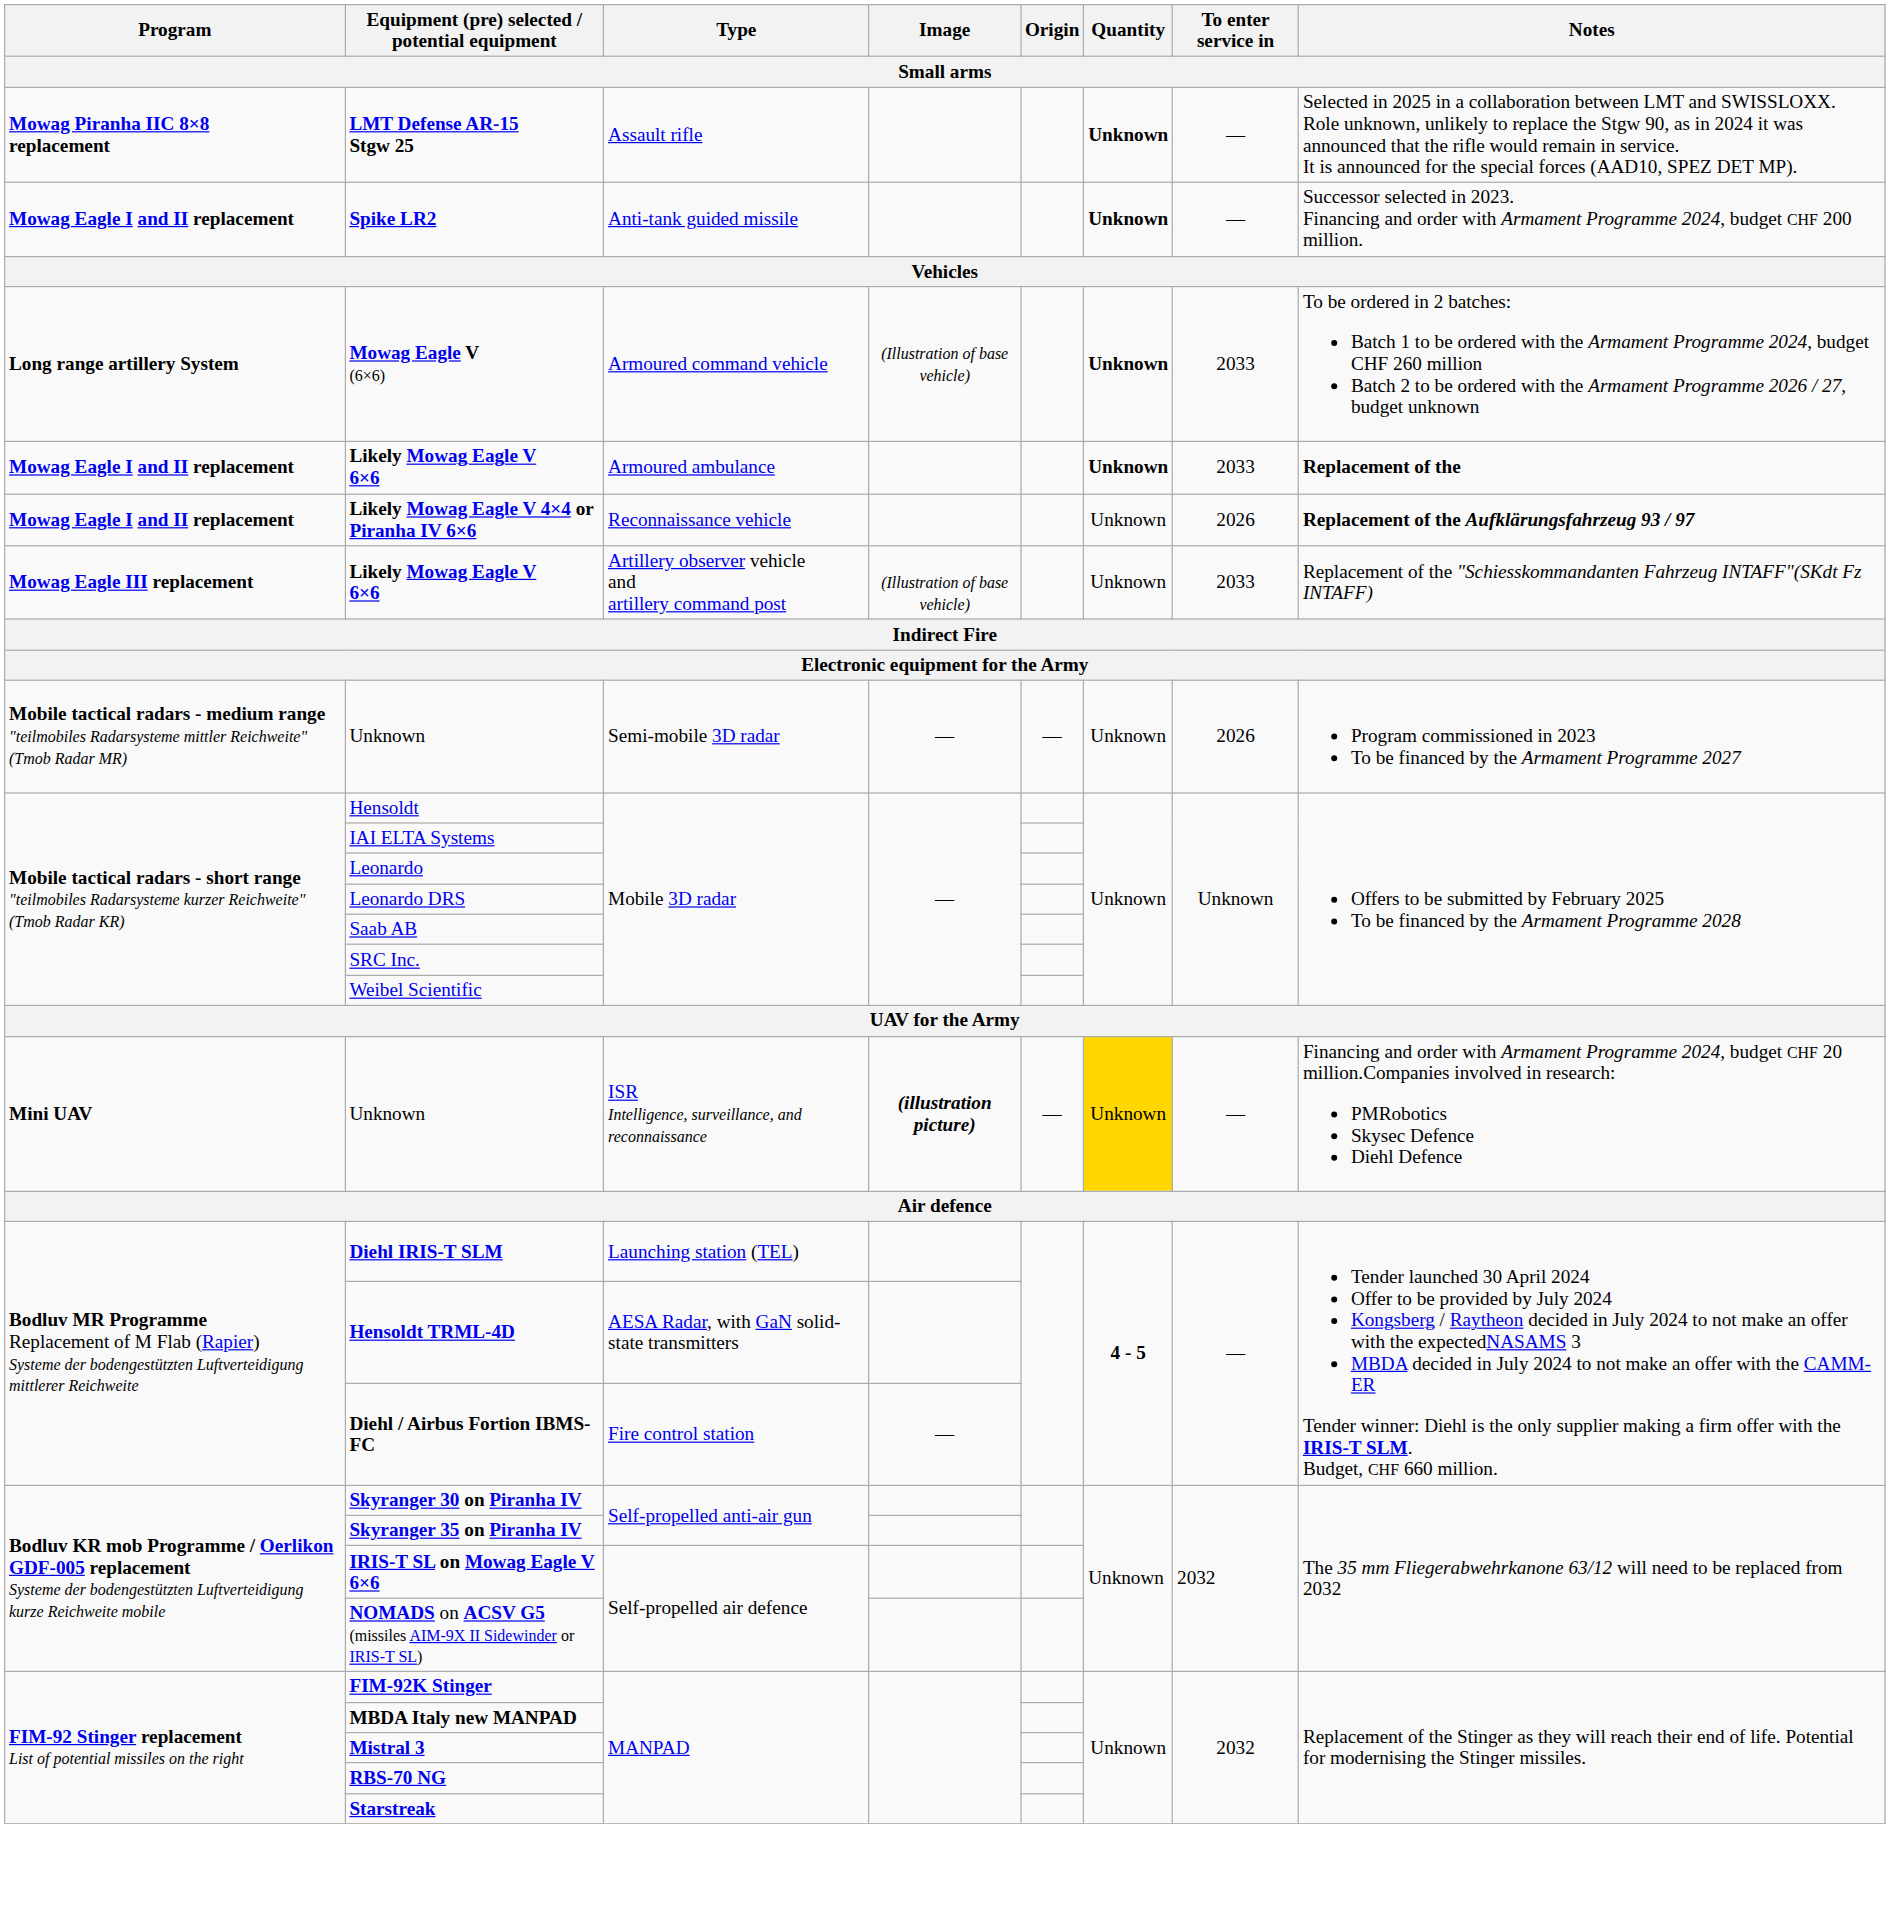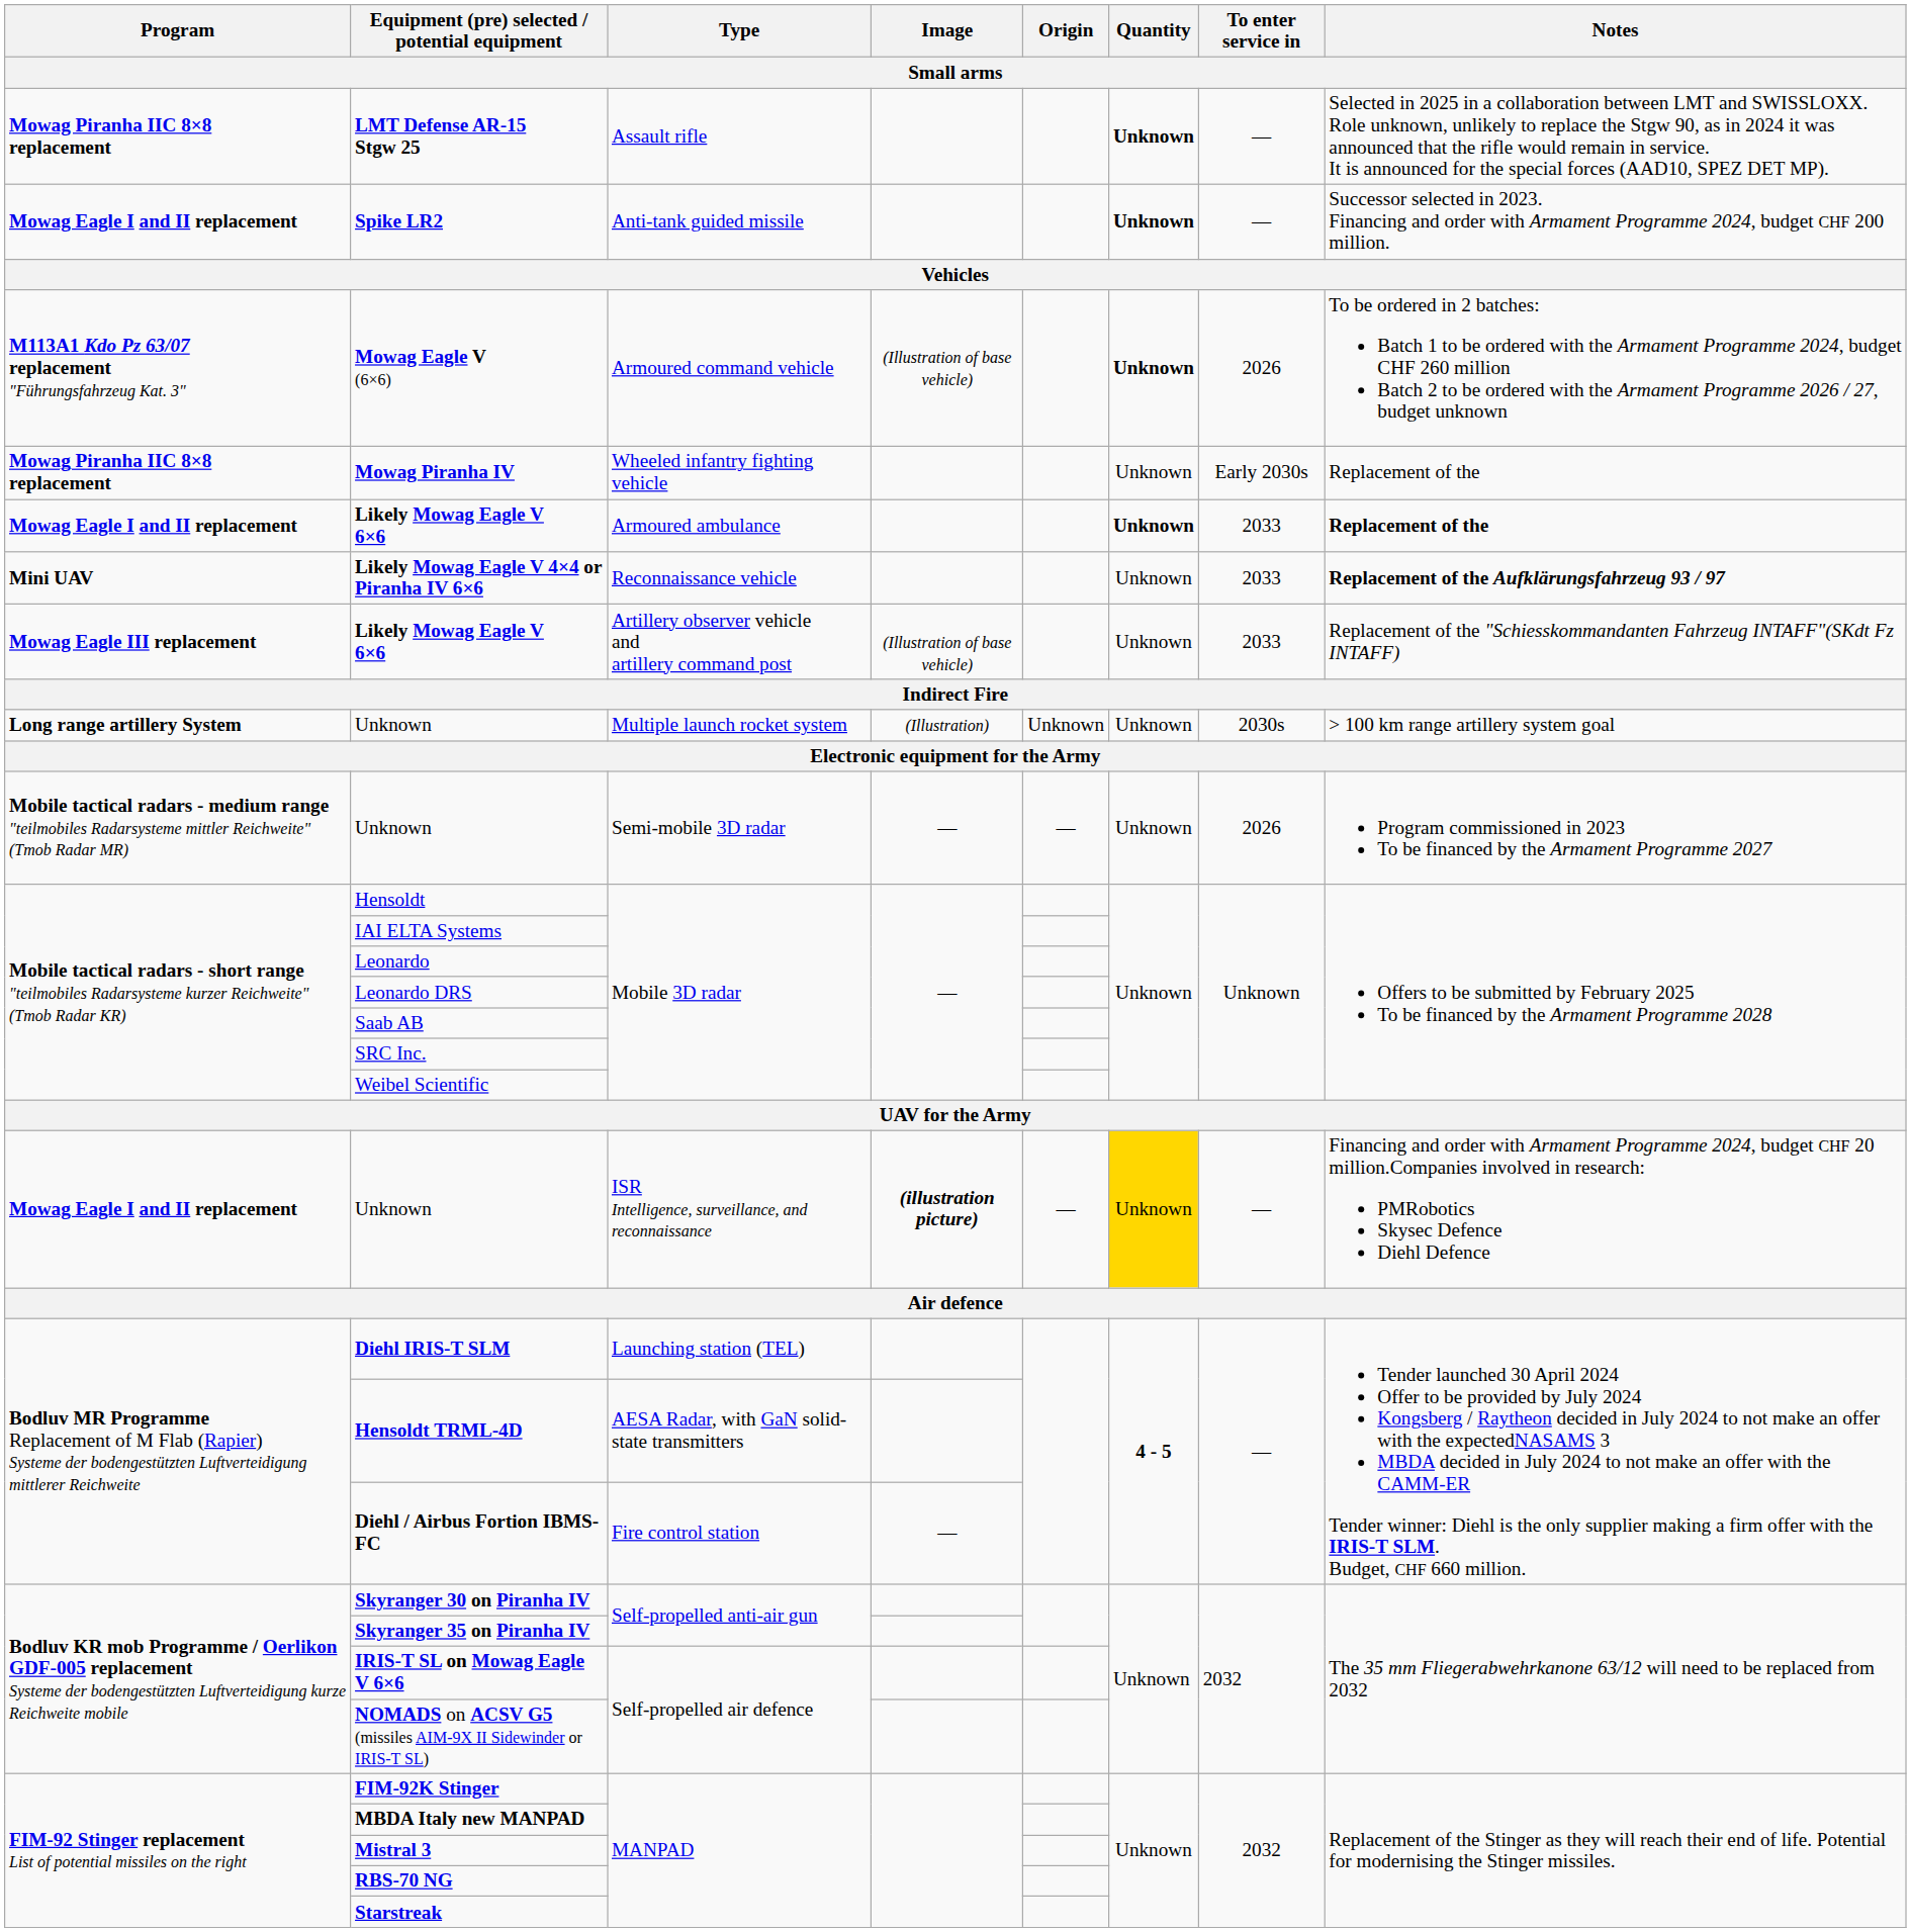Mowag Eagle V (6×6) | Program: Long range artillery System -> M113A1 Kdo Pz 63/07 replacement "Führungsfahrzeug Kat. 3"
Mowag Eagle V (6×6) | To enter service in: 2033 -> 2026
+ row: Mowag Piranha IIC 8×8 replacement | Mowag Piranha IV | Wheeled infantry fighting vehicle | Unknown | Early 2030s | Replacement of the
Likely Mowag Eagle V 4×4 or Piranha IV 6×6 | Program: Mowag Eagle I and II replacement -> Mini UAV
Likely Mowag Eagle V 4×4 or Piranha IV 6×6 | To enter service in: 2026 -> 2033
+ row: Long range artillery System | Unknown | Multiple launch rocket system | (Illustration) | Unknown | Unknown | 2030s | > 100 km range artillery system goal
Unknown / ISR Intelligence, surveillance, and reconnaissance | Program: Mini UAV -> Mowag Eagle I and II replacement
